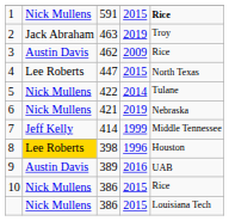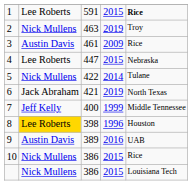1 | column 2: Nick Mullens -> Lee Roberts
2 | column 2: Jack Abraham -> Nick Mullens
3 | column 3: 462 -> 461
4 | column 5: North Texas -> Nebraska
6 | column 2: Nick Mullens -> Jack Abraham
6 | column 5: Nebraska -> North Texas
7 | column 3: 414 -> 400
